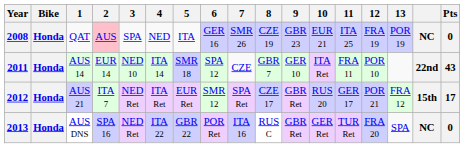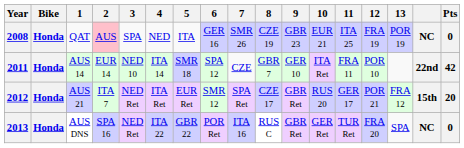2011 | Pts: 43 -> 42
2012 | Pts: 17 -> 20
